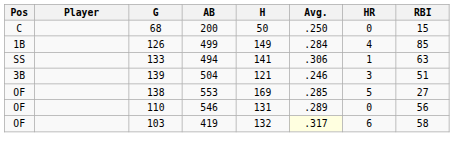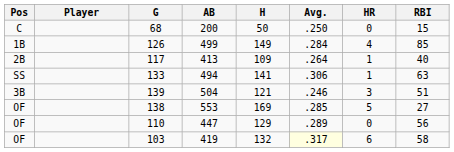+ row: 2B | 117 | 413 | 109 | .264 | 1 | 40
110 | AB: 546 -> 447
110 | H: 131 -> 129
